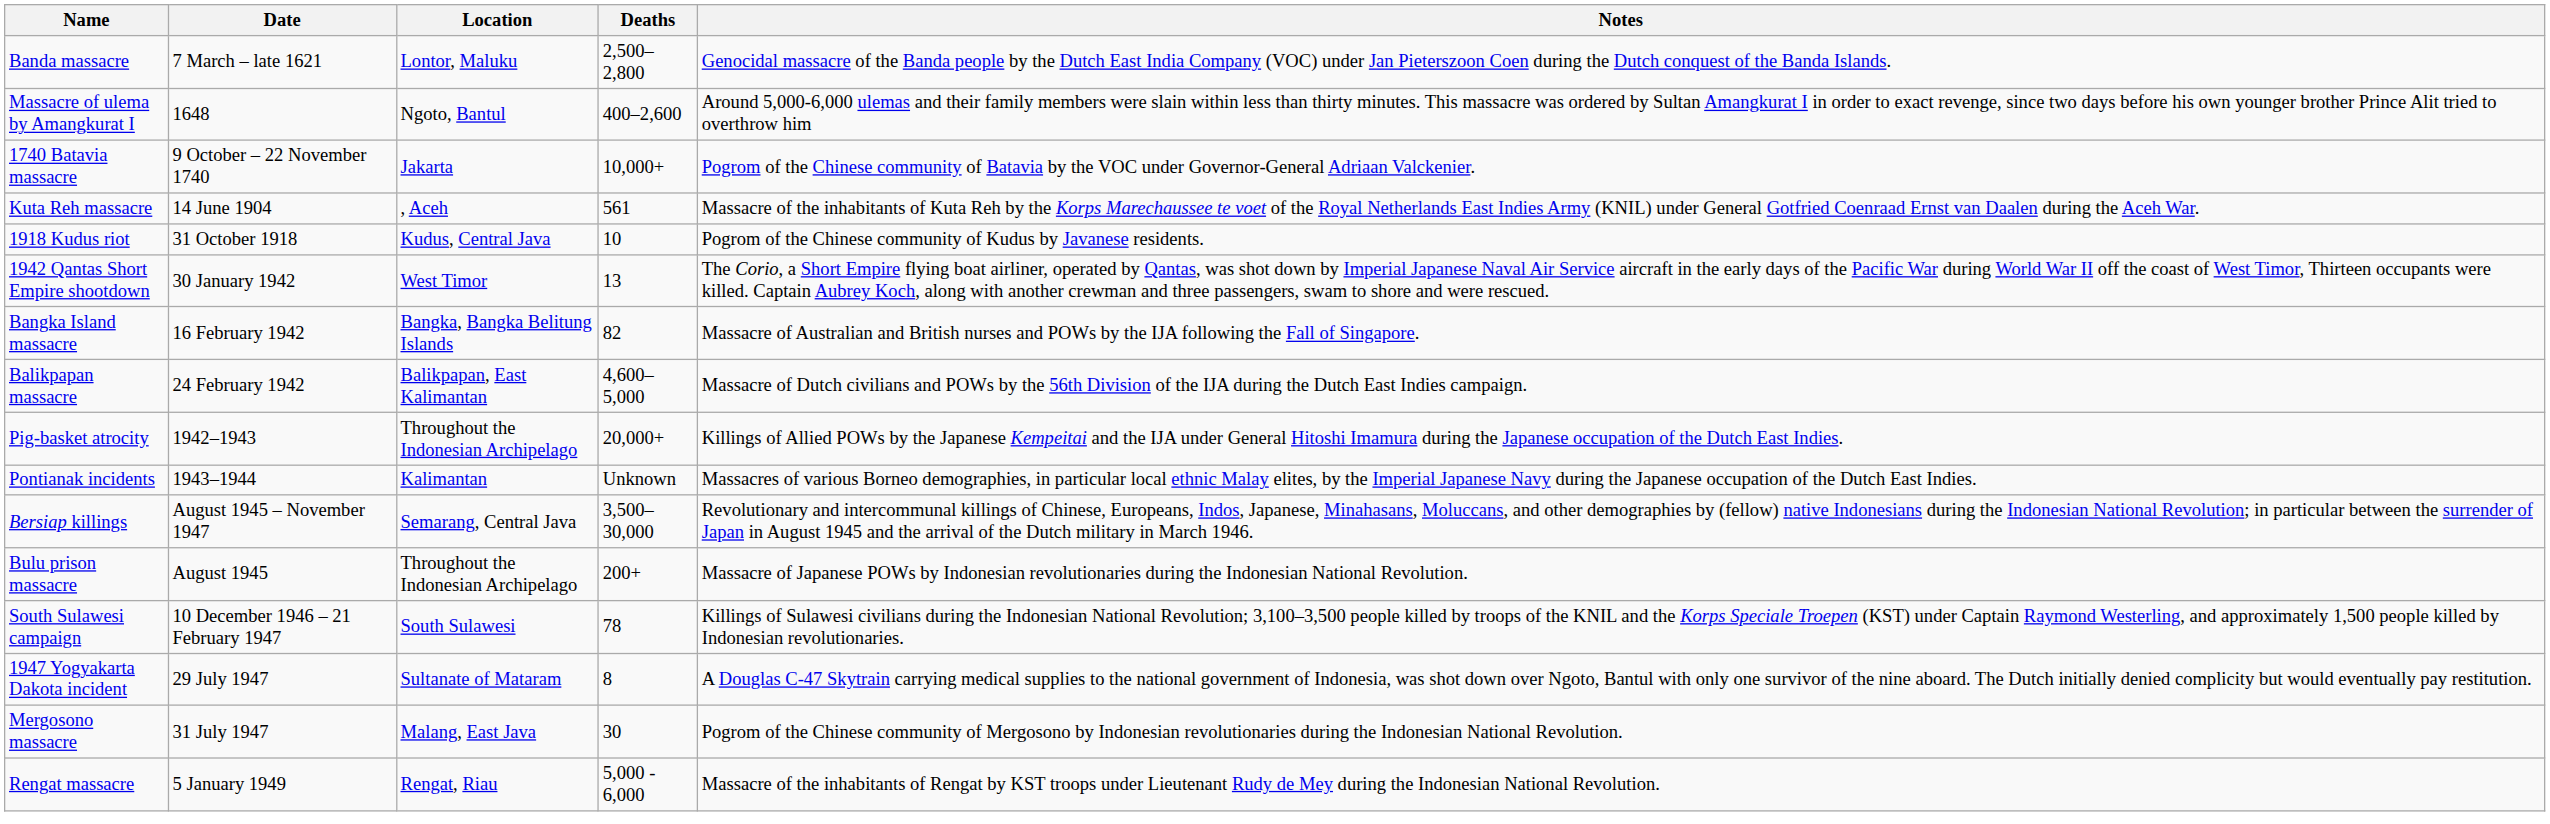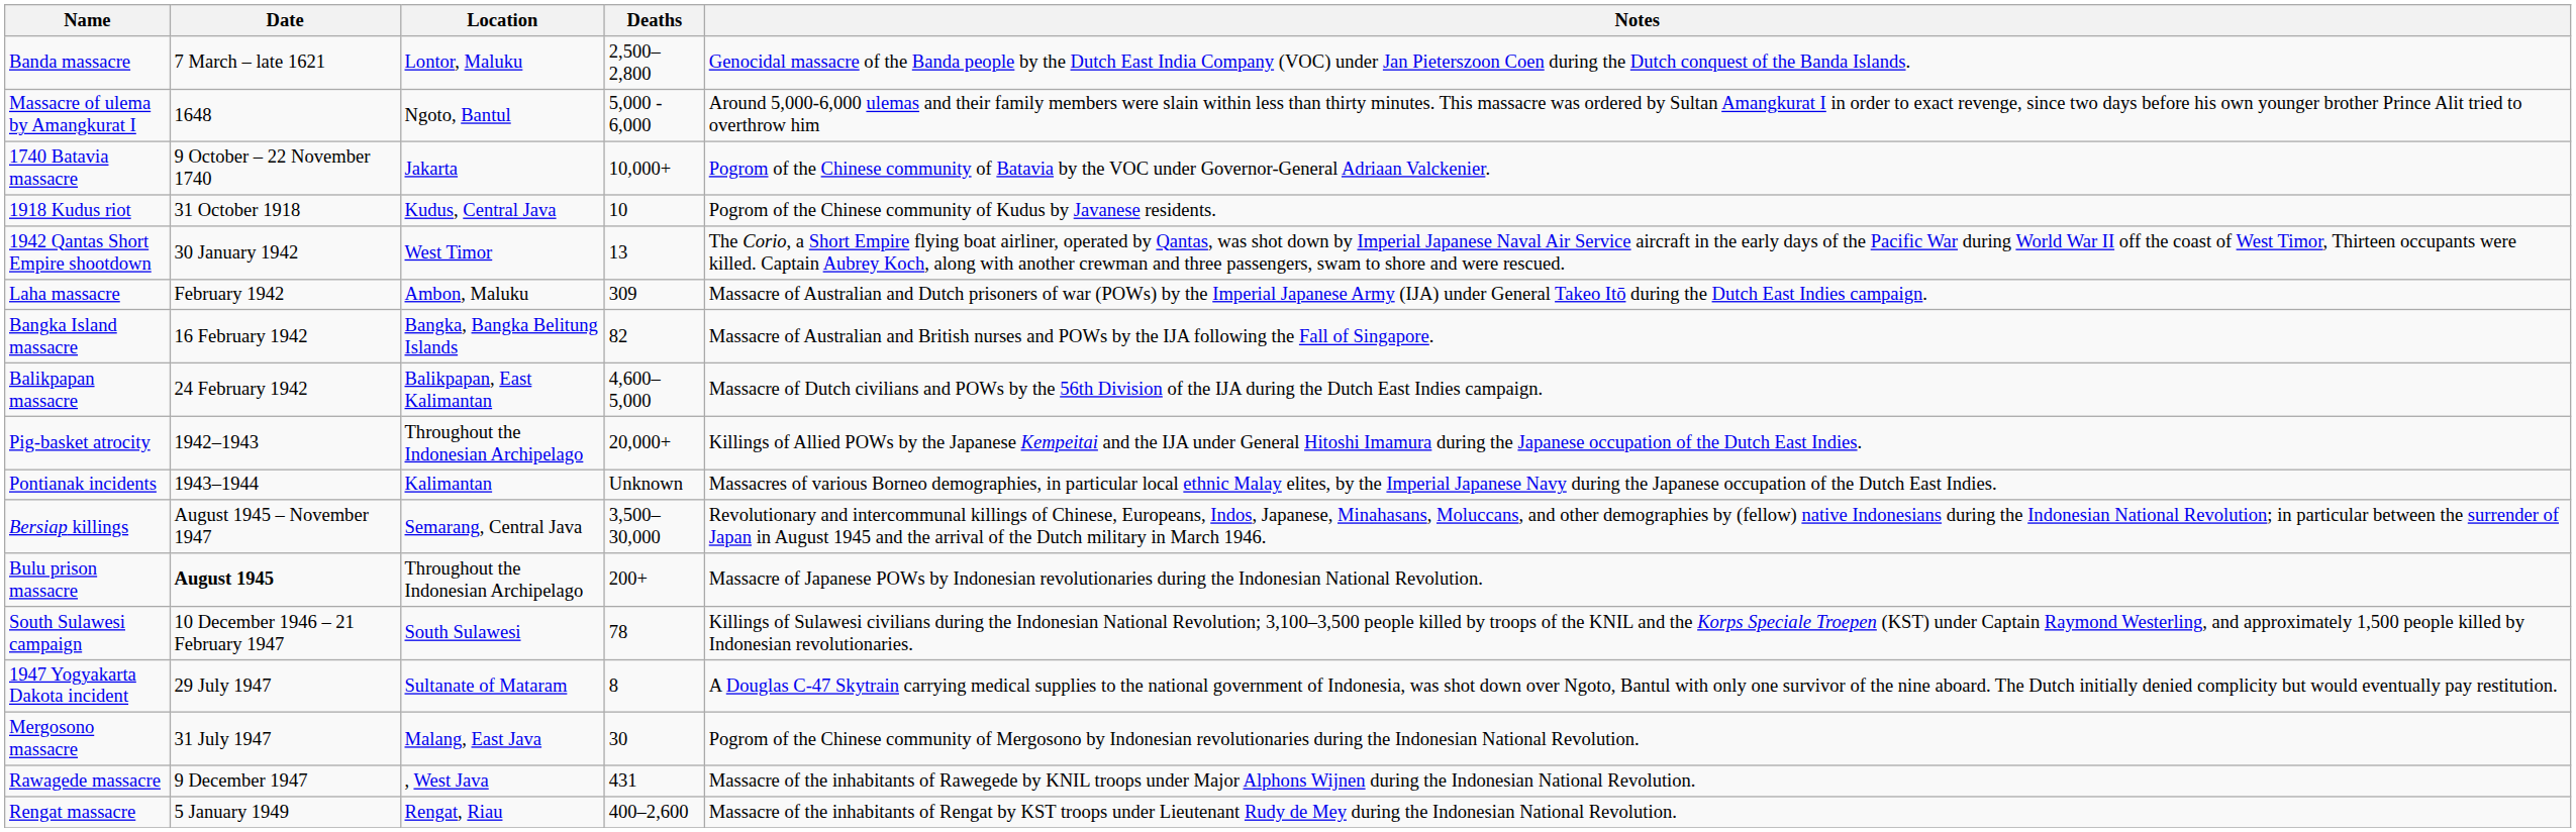Massacre of ulema by Amangkurat I | Deaths: 400–2,600 -> 5,000 - 6,000
- row: Kuta Reh massacre | 14 June 1904 | , Aceh | 561 | Massacre of the inhabitants of Kuta Reh by the Korps Marechaussee te voet of the Royal Netherlands East Indies Army (KNIL) under General Gotfried Coenraad Ernst van Daalen during the Aceh War.
+ row: Laha massacre | February 1942 | Ambon, Maluku | 309 | Massacre of Australian and Dutch prisoners of war (POWs) by the Imperial Japanese Army (IJA) under General Takeo Itō during the Dutch East Indies campaign.
Bulu prison massacre | Date: normal -> bold
+ row: Rawagede massacre | 9 December 1947 | , West Java | 431 | Massacre of the inhabitants of Rawegede by KNIL troops under Major Alphons Wijnen during the Indonesian National Revolution.
Rengat massacre | Deaths: 5,000 - 6,000 -> 400–2,600
